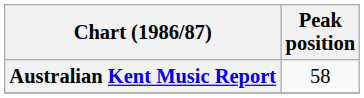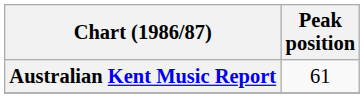Australian Kent Music Report | Peak position: 58 -> 61
